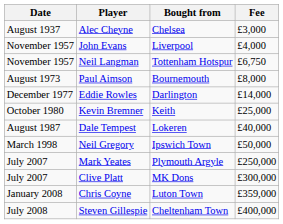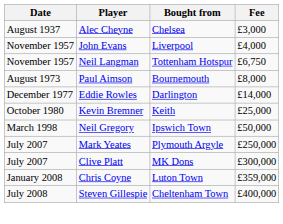- row: August 1987 | Dale Tempest | Lokeren | £40,000
